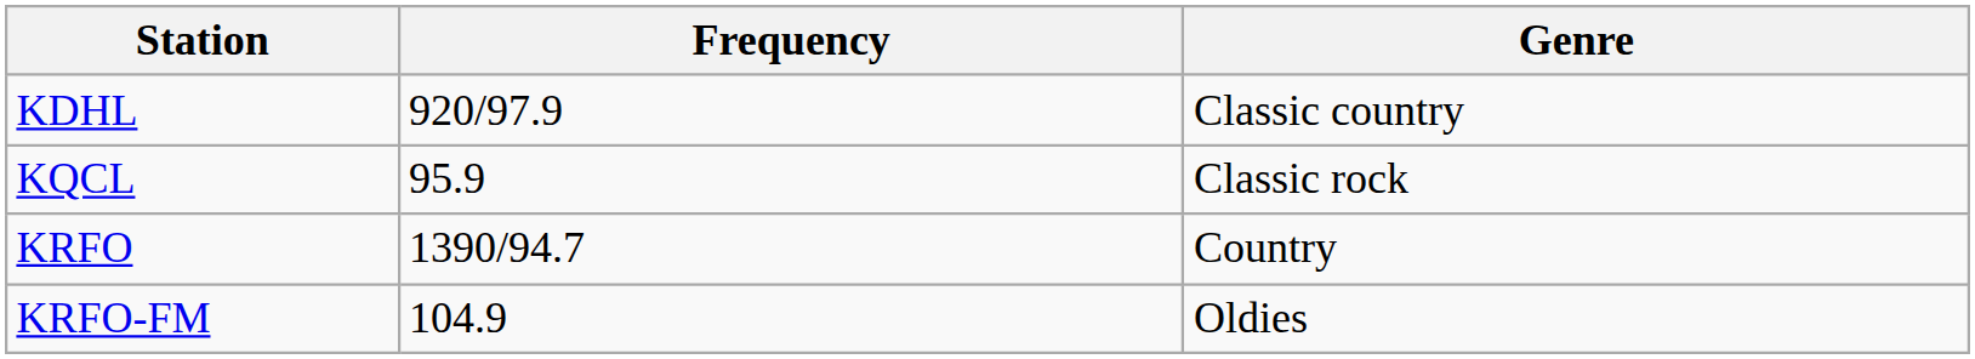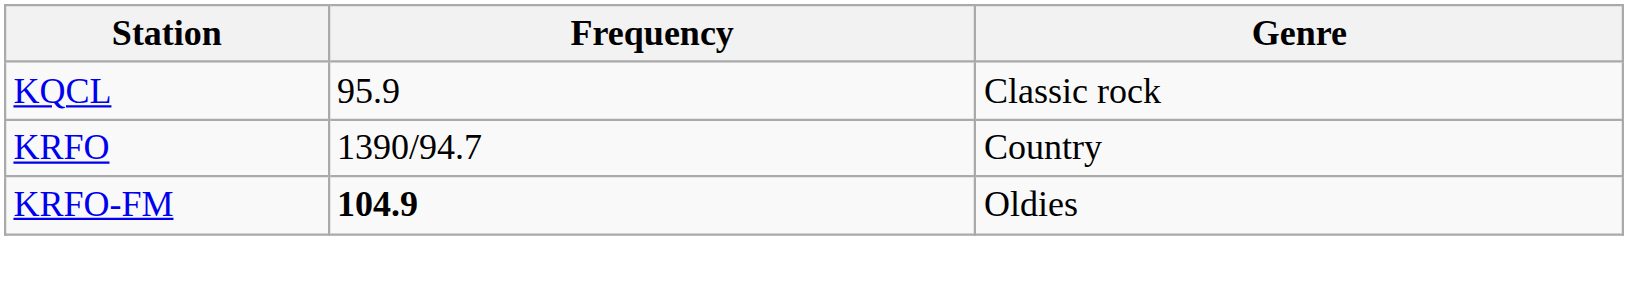- row: KDHL | 920/97.9 | Classic country
KRFO-FM | Frequency: normal -> bold
